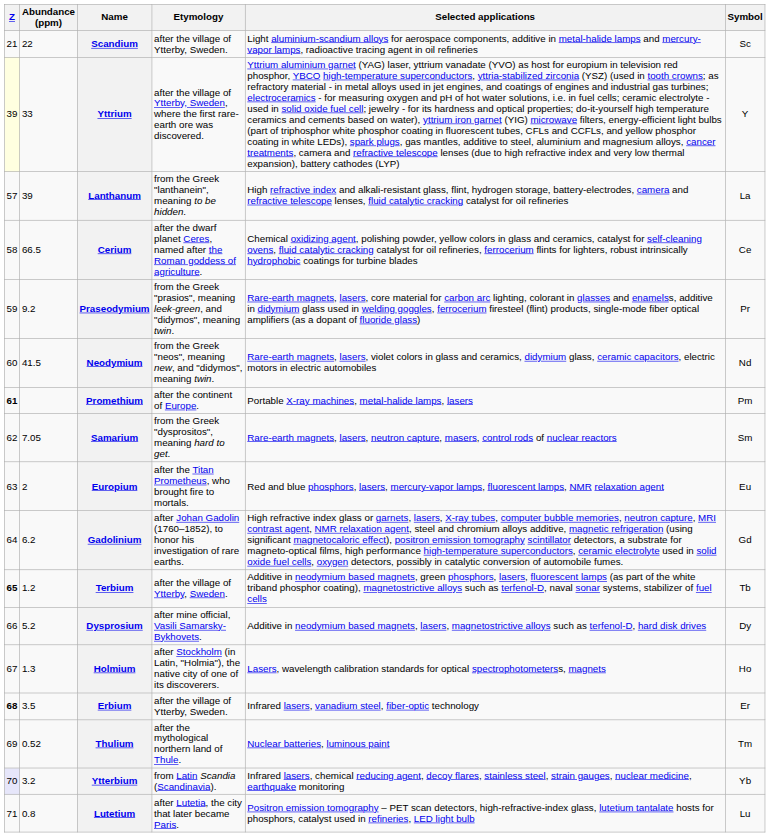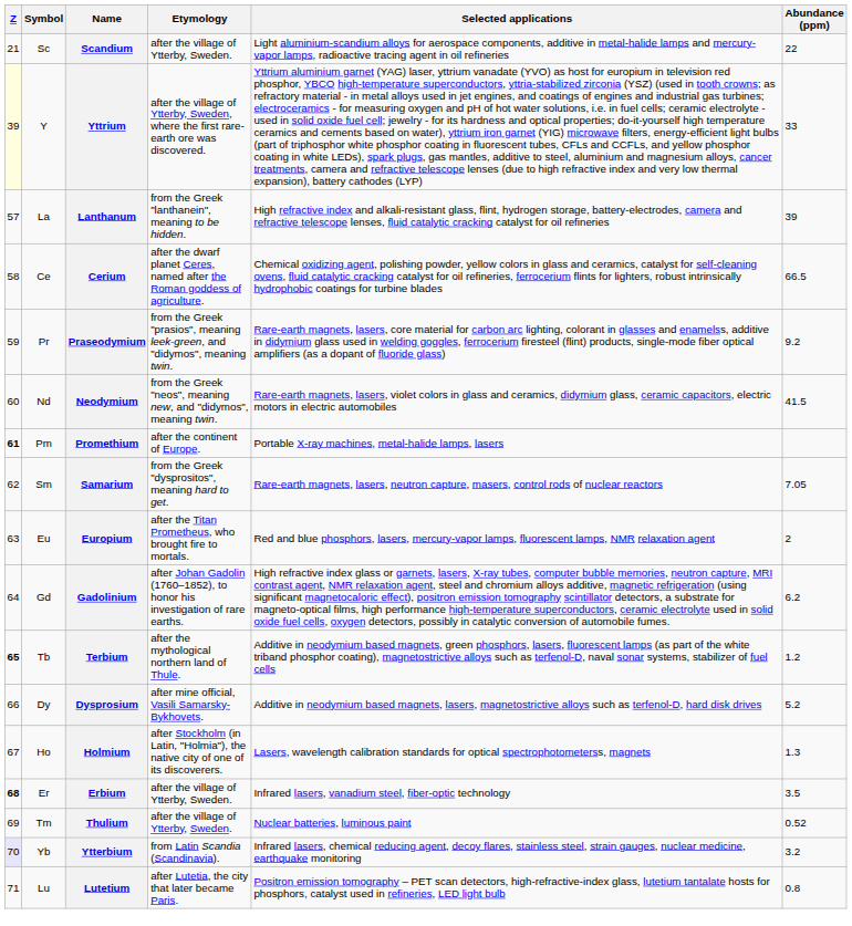columns swapped: Symbol <-> Abundance (ppm)
Terbium | Etymology: after the village of Ytterby, Sweden. -> after the mythological northern land of Thule.
Thulium | Etymology: after the mythological northern land of Thule. -> after the village of Ytterby, Sweden.
